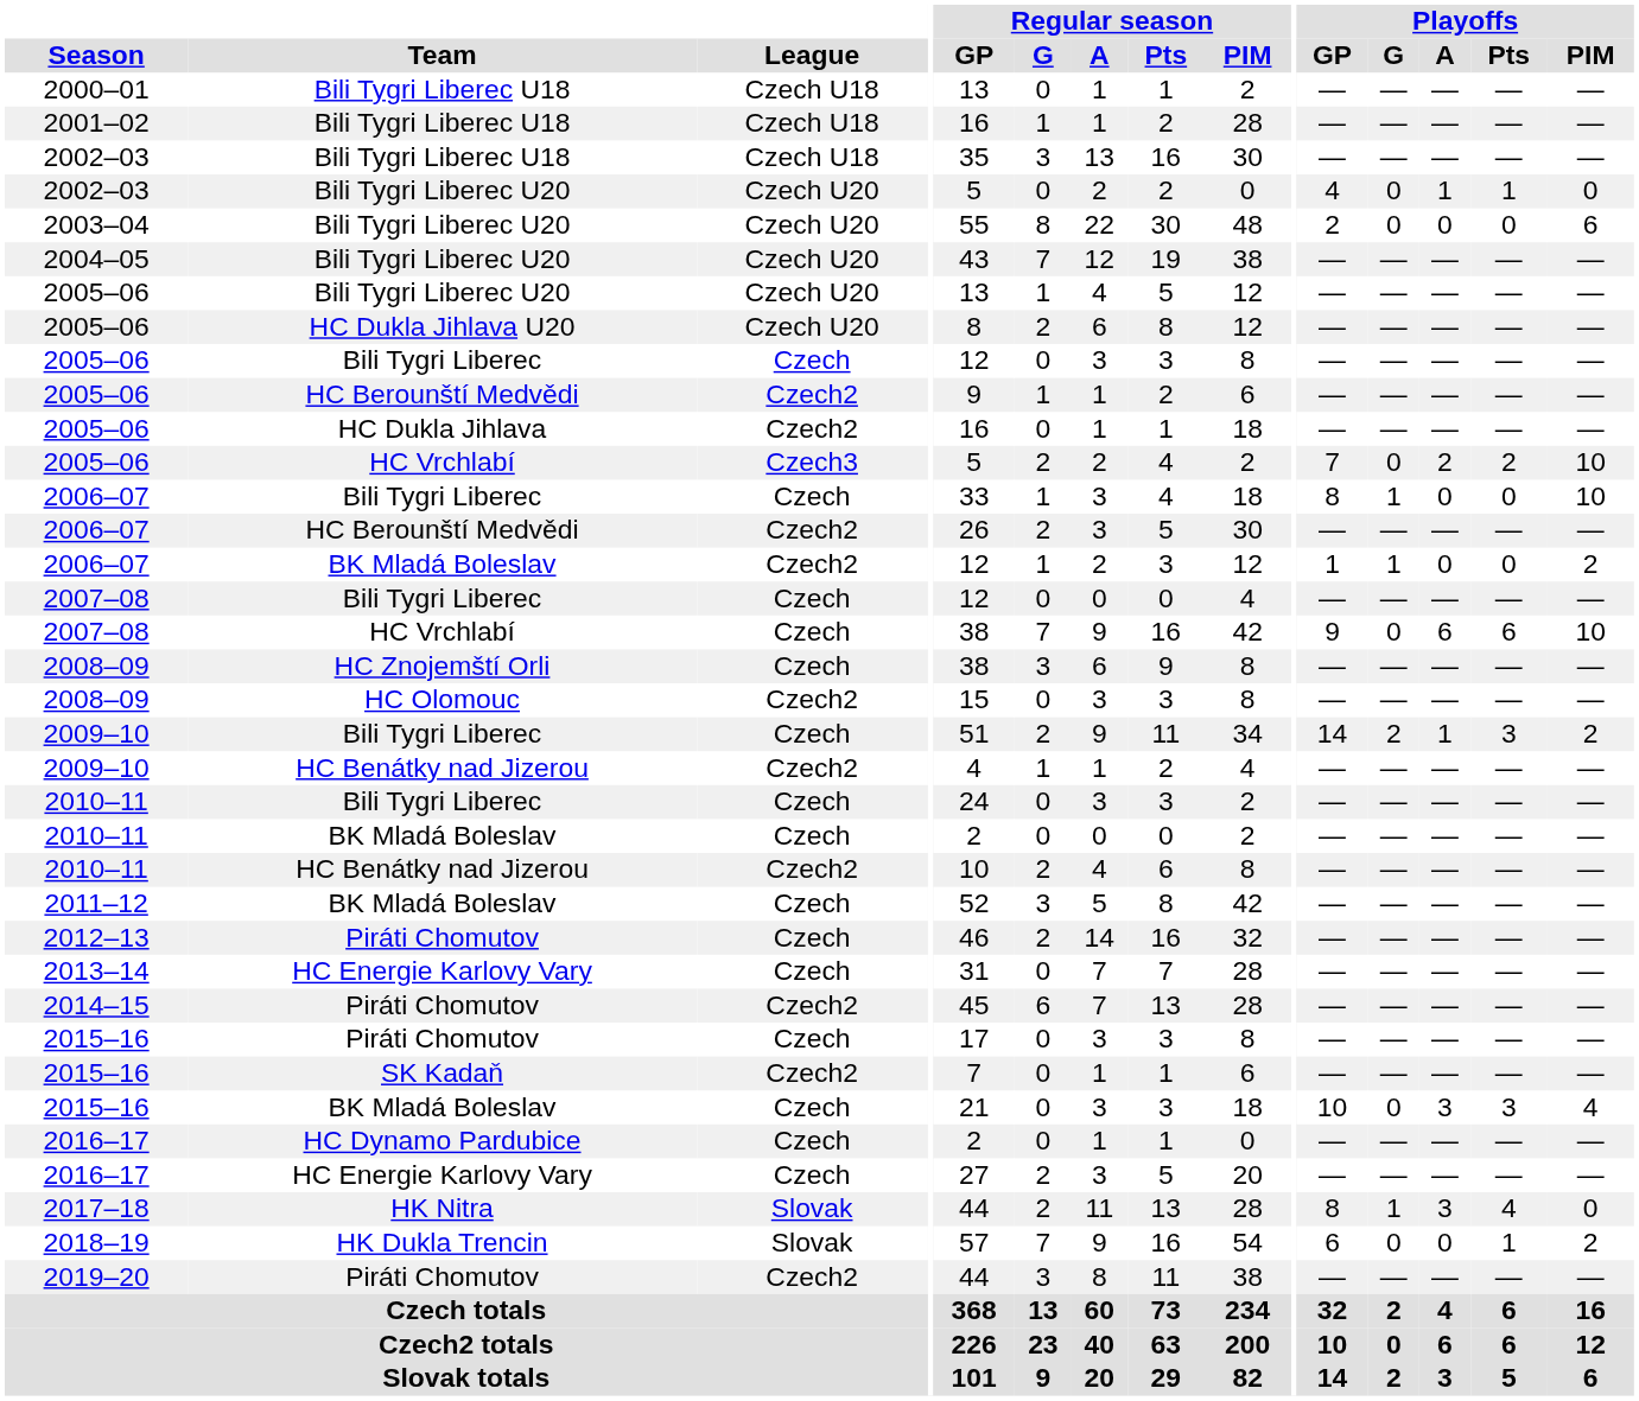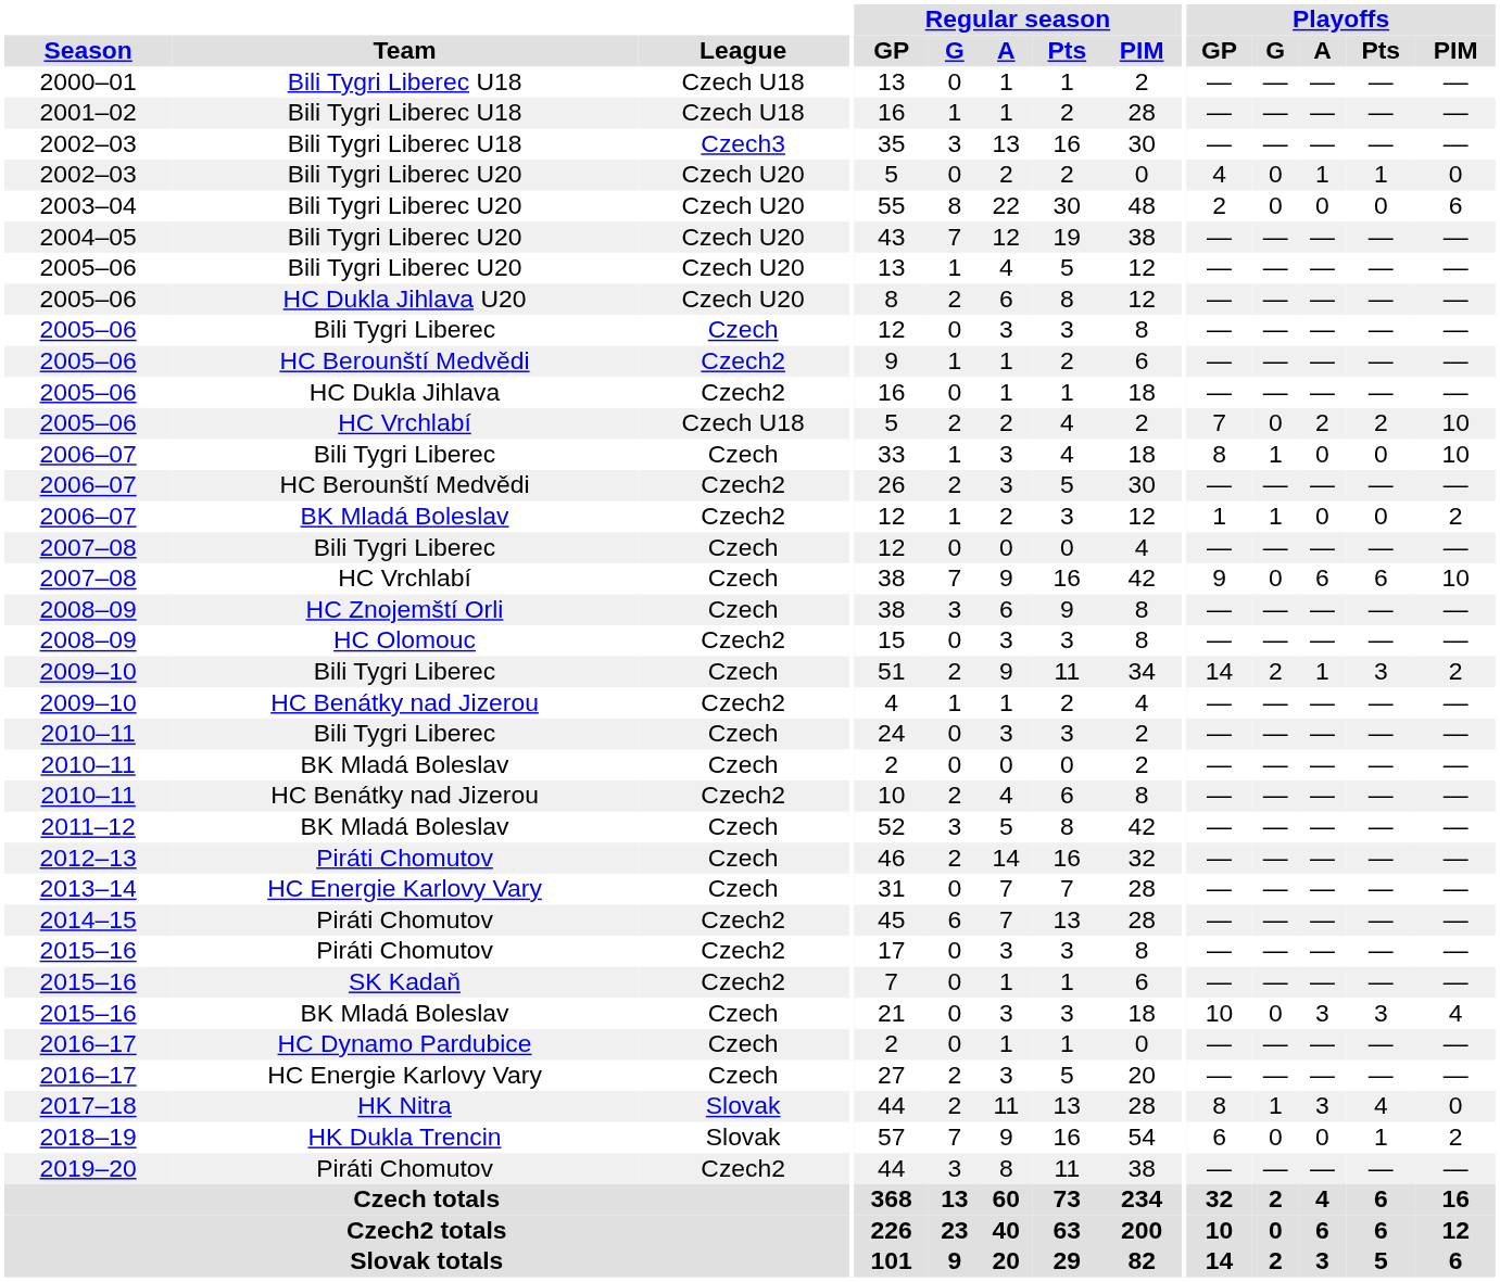2002–03 / Bili Tygri Liberec U18 | League: Czech U18 -> Czech3
2005–06 / HC Vrchlabí | League: Czech3 -> Czech U18
2015–16 / Piráti Chomutov | League: Czech -> Czech2
